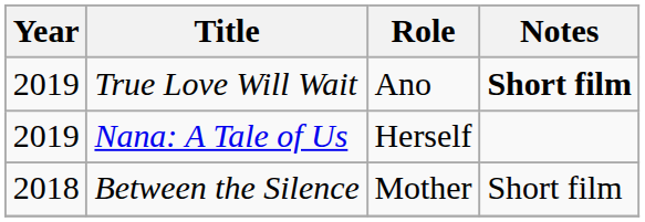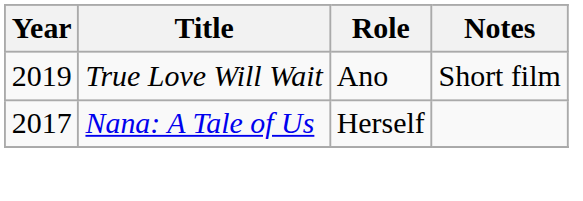True Love Will Wait | Notes: bold -> normal
Nana: A Tale of Us | Year: 2019 -> 2017
- row: 2018 | Between the Silence | Mother | Short film
